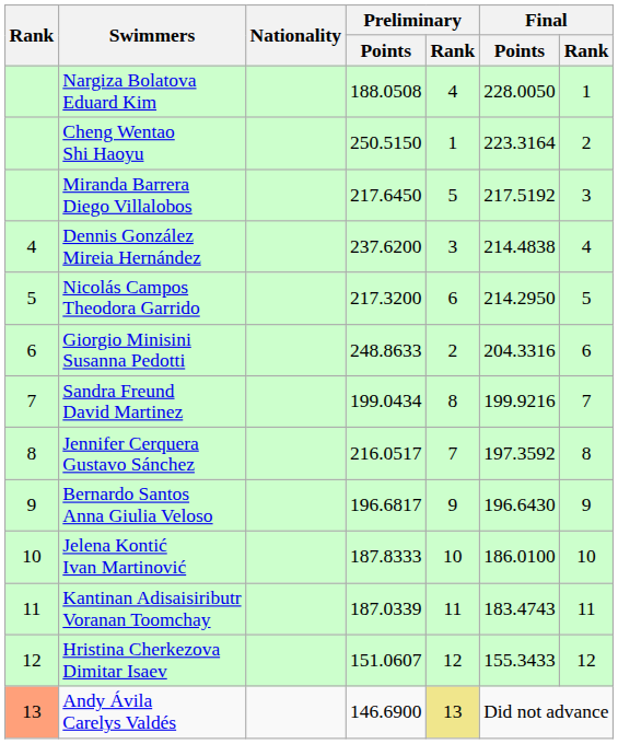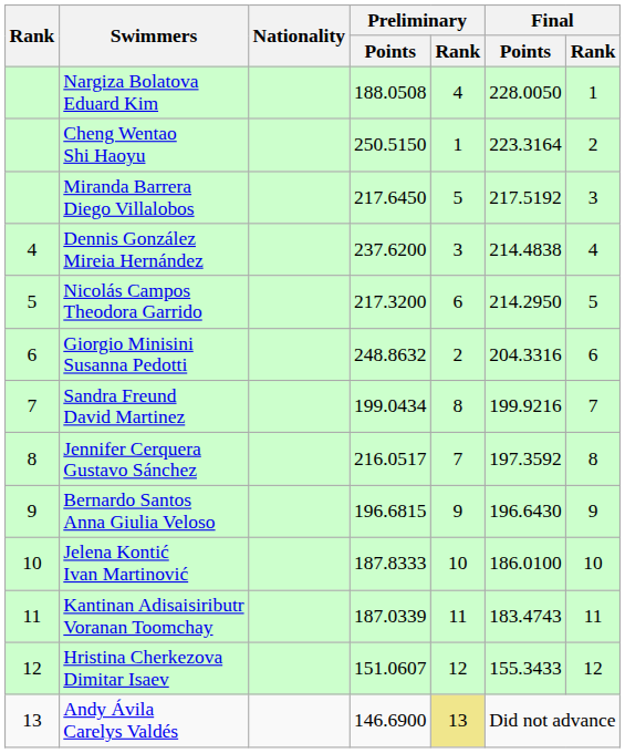Giorgio Minisini Susanna Pedotti | Preliminary / Points: 248.8633 -> 248.8632
Bernardo Santos Anna Giulia Veloso | Preliminary / Points: 196.6817 -> 196.6815
Andy Ávila Carelys Valdés | Rank: lightsalmon background -> no background
